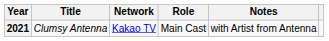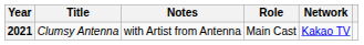columns swapped: Network <-> Notes
